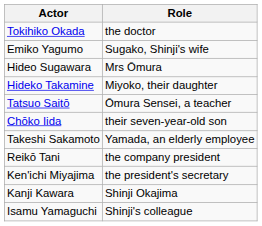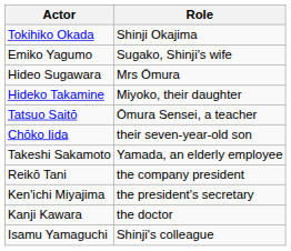Tokihiko Okada | Role: the doctor -> Shinji Okajima
Kanji Kawara | Role: Shinji Okajima -> the doctor
